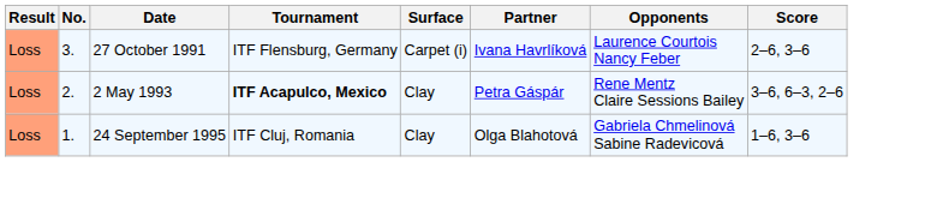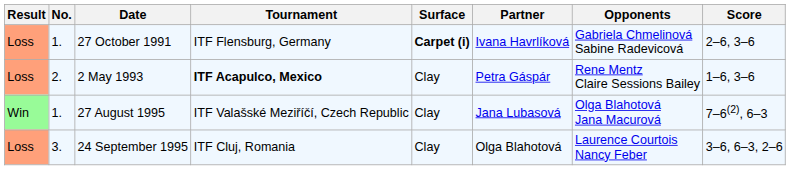27 October 1991 | No.: 3. -> 1.
27 October 1991 | Surface: normal -> bold
27 October 1991 | Opponents: Laurence Courtois Nancy Feber -> Gabriela Chmelinová Sabine Radevicová
2 May 1993 | Score: 3–6, 6–3, 2–6 -> 1–6, 3–6
+ row: Win | 1. | 27 August 1995 | ITF Valašské Meziříčí, Czech Republic | Clay | Jana Lubasová | Olga Blahotová Jana Macurová | 7–6(2), 6–3
24 September 1995 | No.: 1. -> 3.
24 September 1995 | Opponents: Gabriela Chmelinová Sabine Radevicová -> Laurence Courtois Nancy Feber
24 September 1995 | Score: 1–6, 3–6 -> 3–6, 6–3, 2–6
